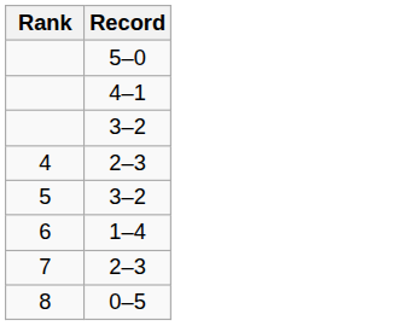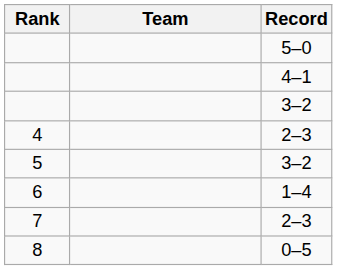+ column: Team
